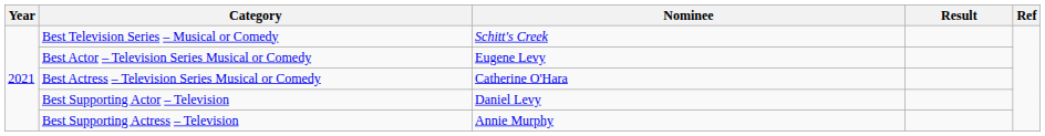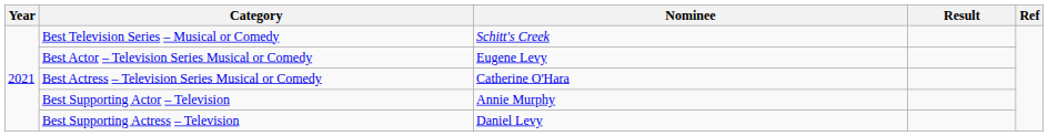Best Supporting Actor – Television | Nominee: Daniel Levy -> Annie Murphy
Best Supporting Actress – Television | Nominee: Annie Murphy -> Daniel Levy
